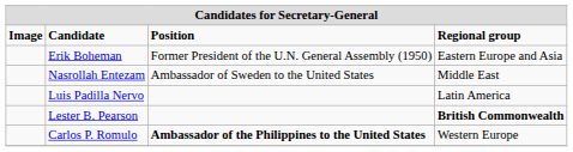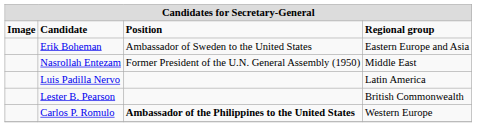Erik Boheman | column 3: Former President of the U.N. General Assembly (1950) -> Ambassador of Sweden to the United States
Nasrollah Entezam | column 3: Ambassador of Sweden to the United States -> Former President of the U.N. General Assembly (1950)
Lester B. Pearson | column 4: bold -> normal
